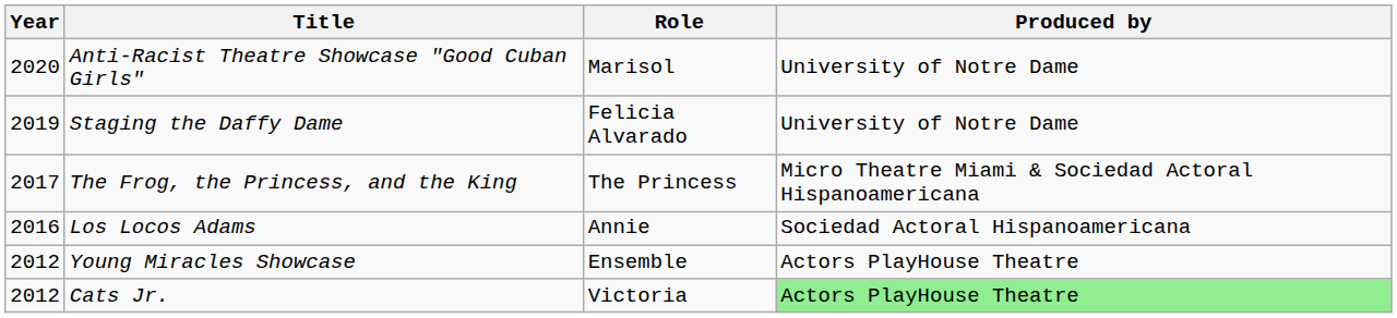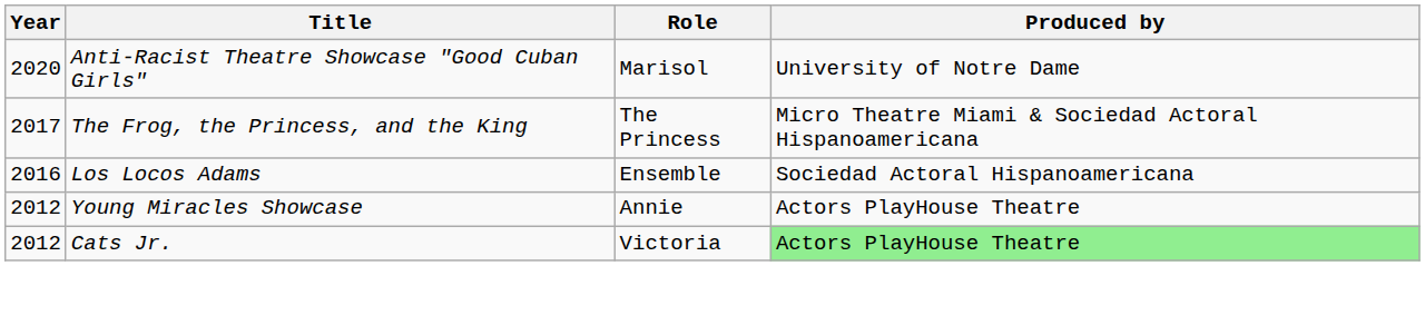- row: 2019 | Staging the Daffy Dame | Felicia Alvarado | University of Notre Dame
Los Locos Adams | Role: Annie -> Ensemble
Young Miracles Showcase | Role: Ensemble -> Annie
